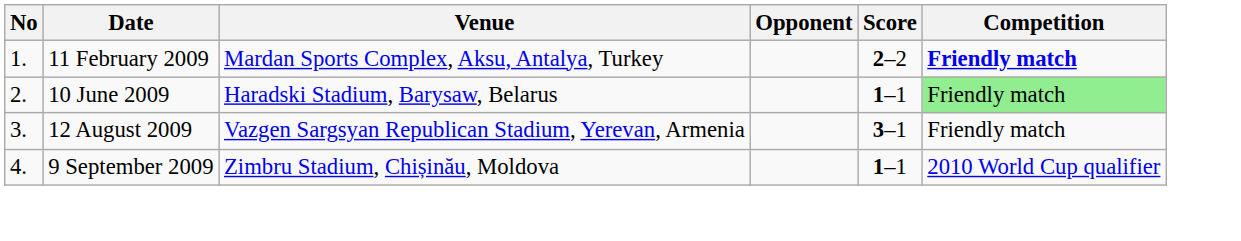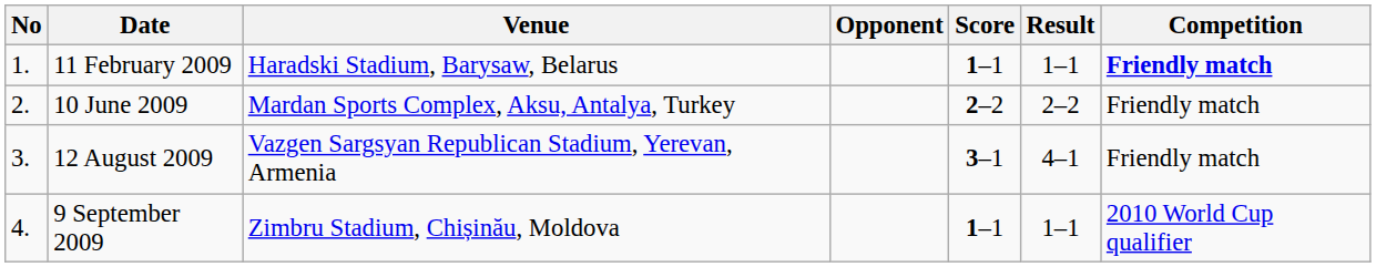+ column: Result | 1–1 | 2–2 | 4–1 | 1–1
11 February 2009 | Venue: Mardan Sports Complex, Aksu, Antalya, Turkey -> Haradski Stadium, Barysaw, Belarus
11 February 2009 | Score: 2–2 -> 1–1
10 June 2009 | Venue: Haradski Stadium, Barysaw, Belarus -> Mardan Sports Complex, Aksu, Antalya, Turkey
10 June 2009 | Score: 1–1 -> 2–2
10 June 2009 | Competition: lightgreen background -> no background
